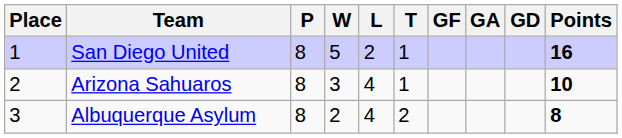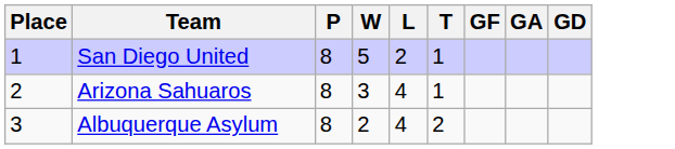- column: Points | 16 | 10 | 8
